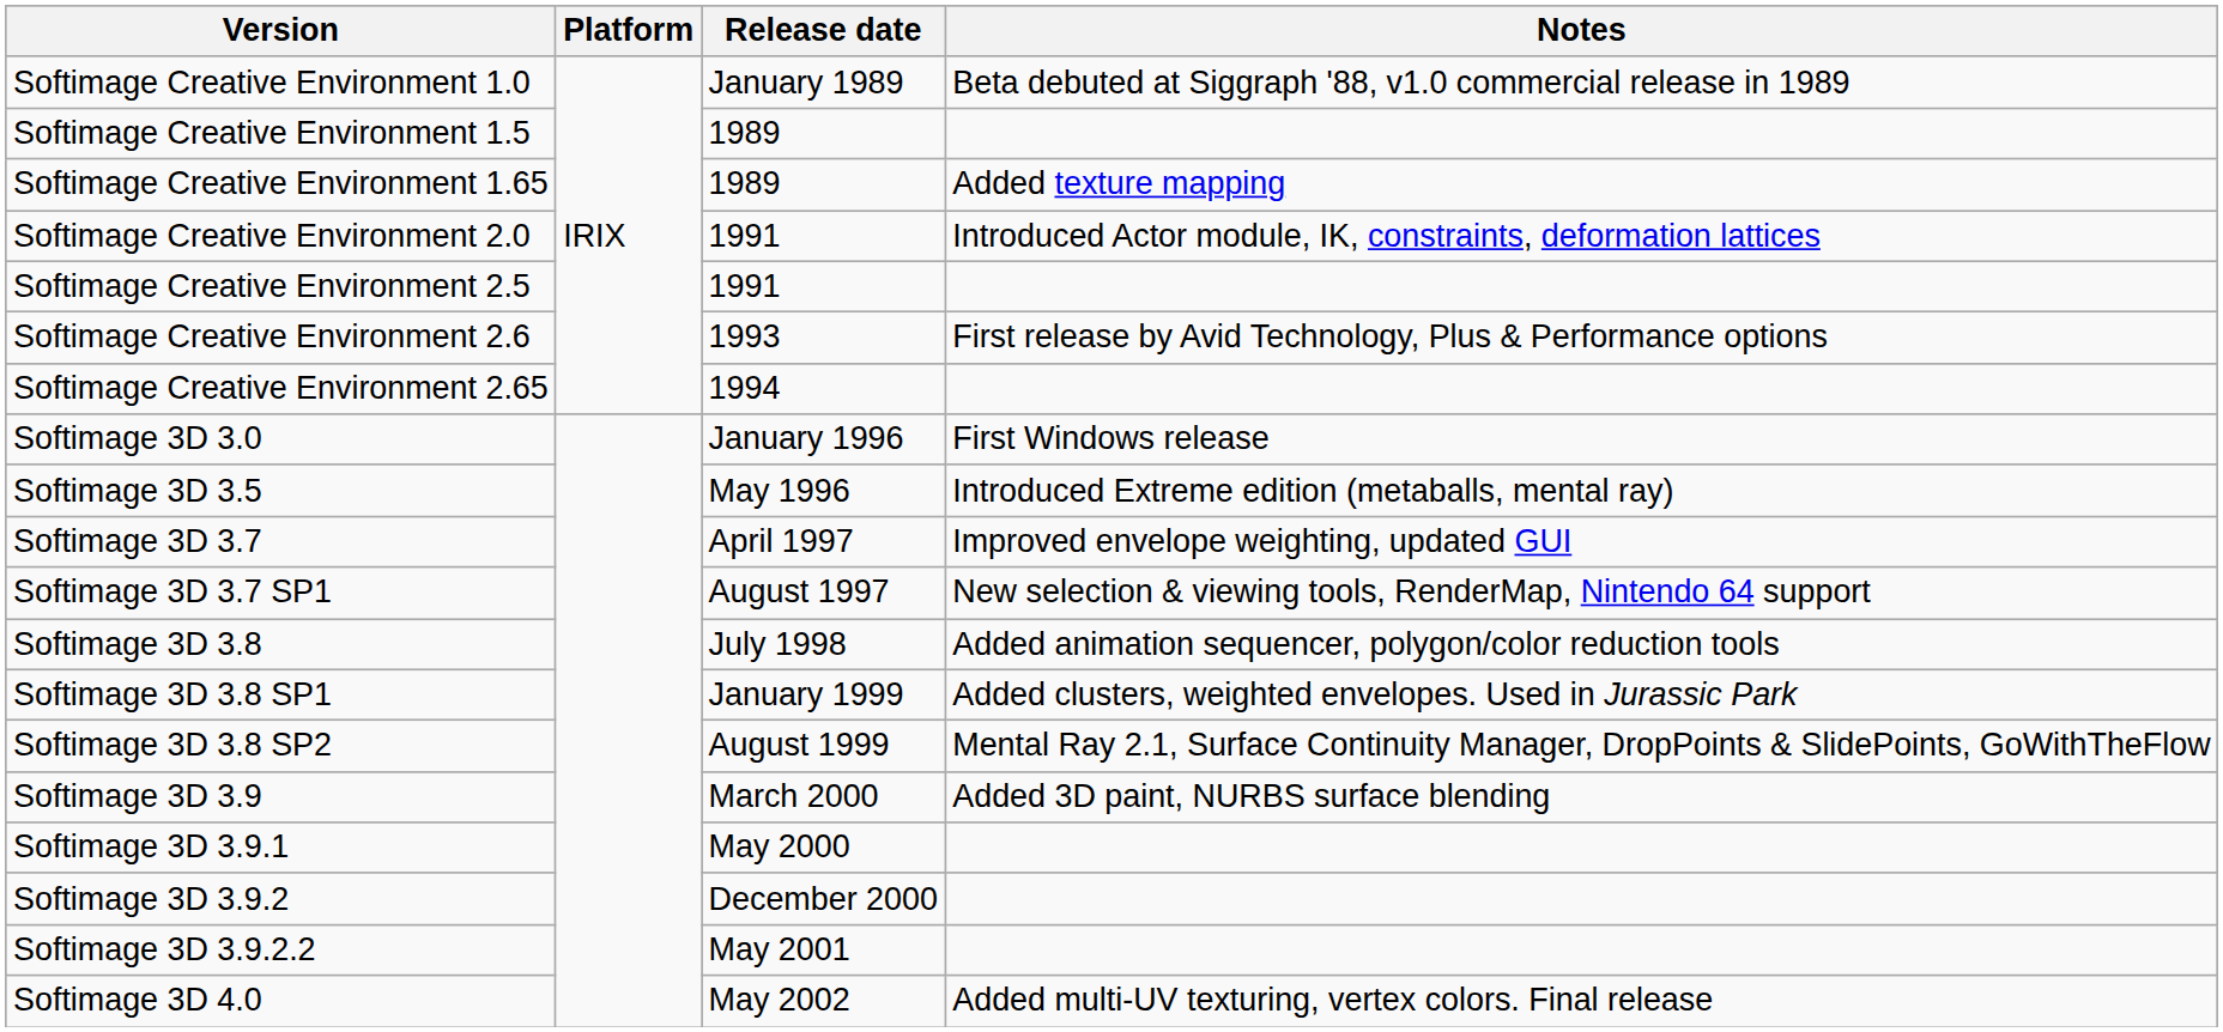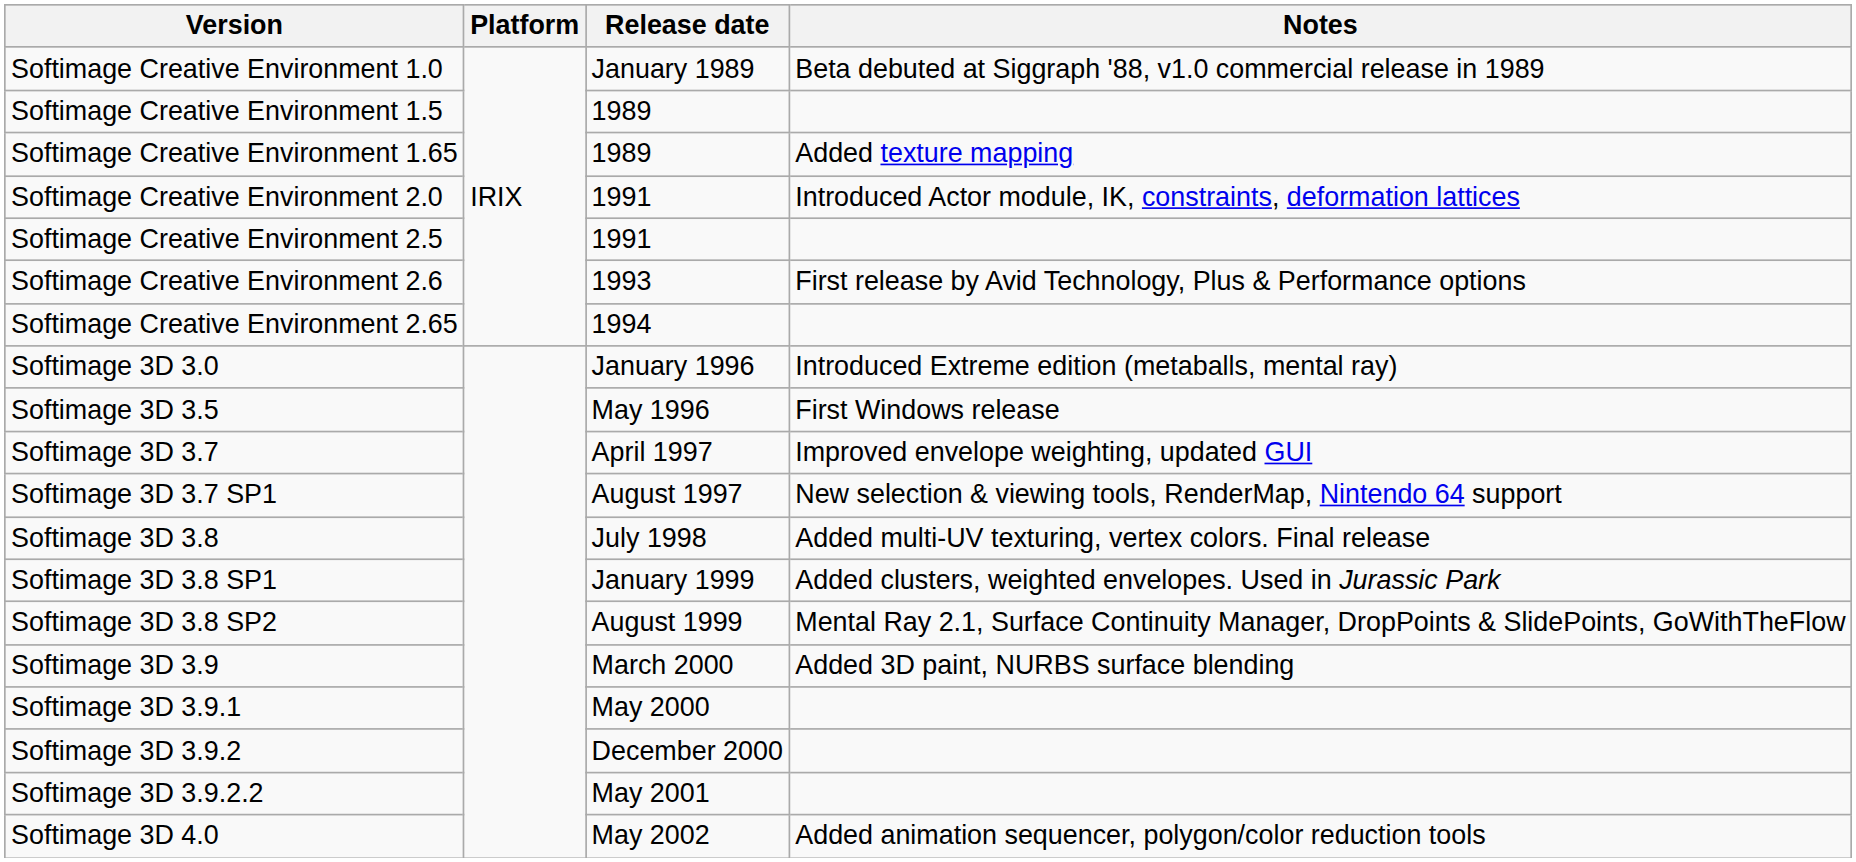Softimage 3D 3.0 | Notes: First Windows release -> Introduced Extreme edition (metaballs, mental ray)
Softimage 3D 3.5 | Notes: Introduced Extreme edition (metaballs, mental ray) -> First Windows release
Softimage 3D 3.8 | Notes: Added animation sequencer, polygon/color reduction tools -> Added multi-UV texturing, vertex colors. Final release
Softimage 3D 4.0 | Notes: Added multi-UV texturing, vertex colors. Final release -> Added animation sequencer, polygon/color reduction tools
